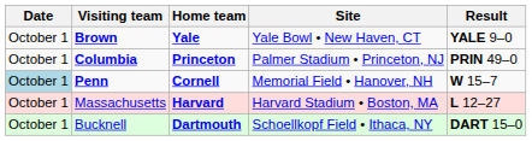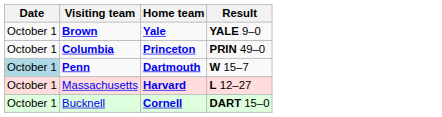- column: Site | Yale Bowl • New Haven, CT | Palmer Stadium • Princeton, NJ | Memorial Field • Hanover, NH | Harvard Stadium • Boston, MA | Schoellkopf Field • Ithaca, NY
Penn | Home team: Cornell -> Dartmouth
Bucknell | Home team: Dartmouth -> Cornell
